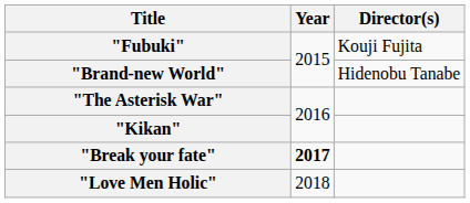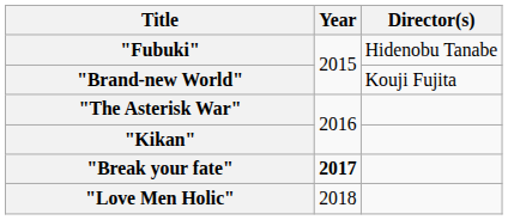"Fubuki" | Director(s): Kouji Fujita -> Hidenobu Tanabe
"Brand-new World" | Director(s): Hidenobu Tanabe -> Kouji Fujita
